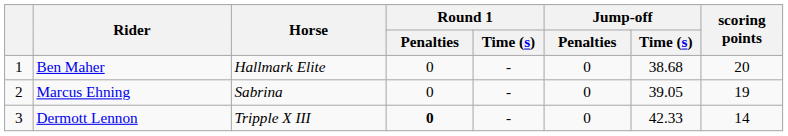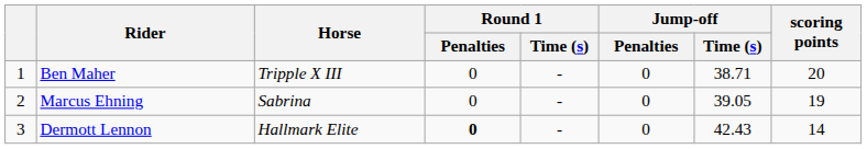Ben Maher | Horse: Hallmark Elite -> Tripple X III
Ben Maher | Jump-off / Time (s): 38.68 -> 38.71
Dermott Lennon | Horse: Tripple X III -> Hallmark Elite
Dermott Lennon | Jump-off / Time (s): 42.33 -> 42.43
